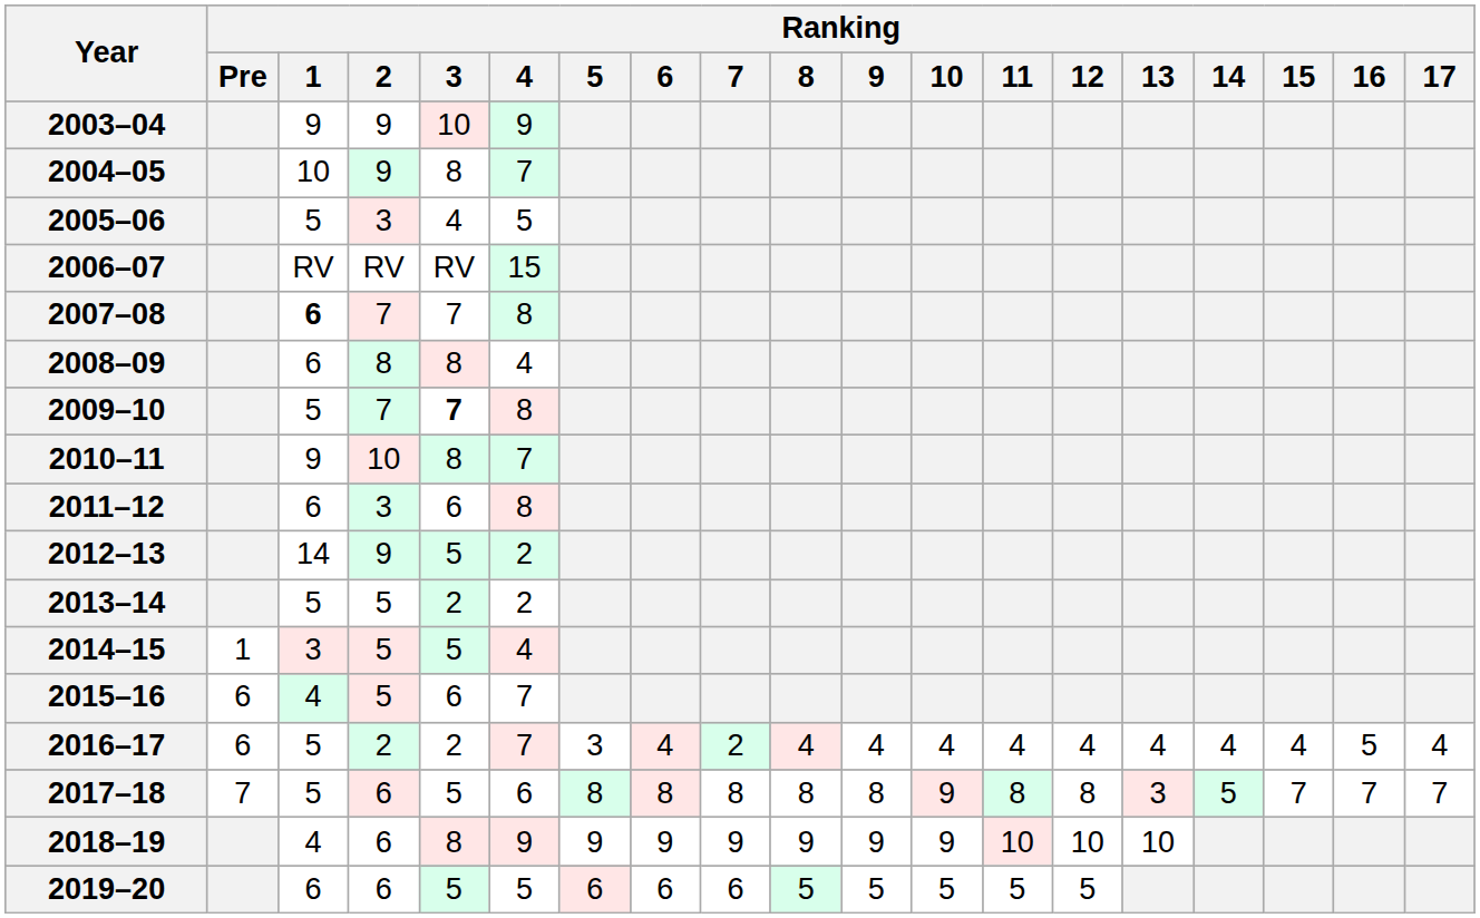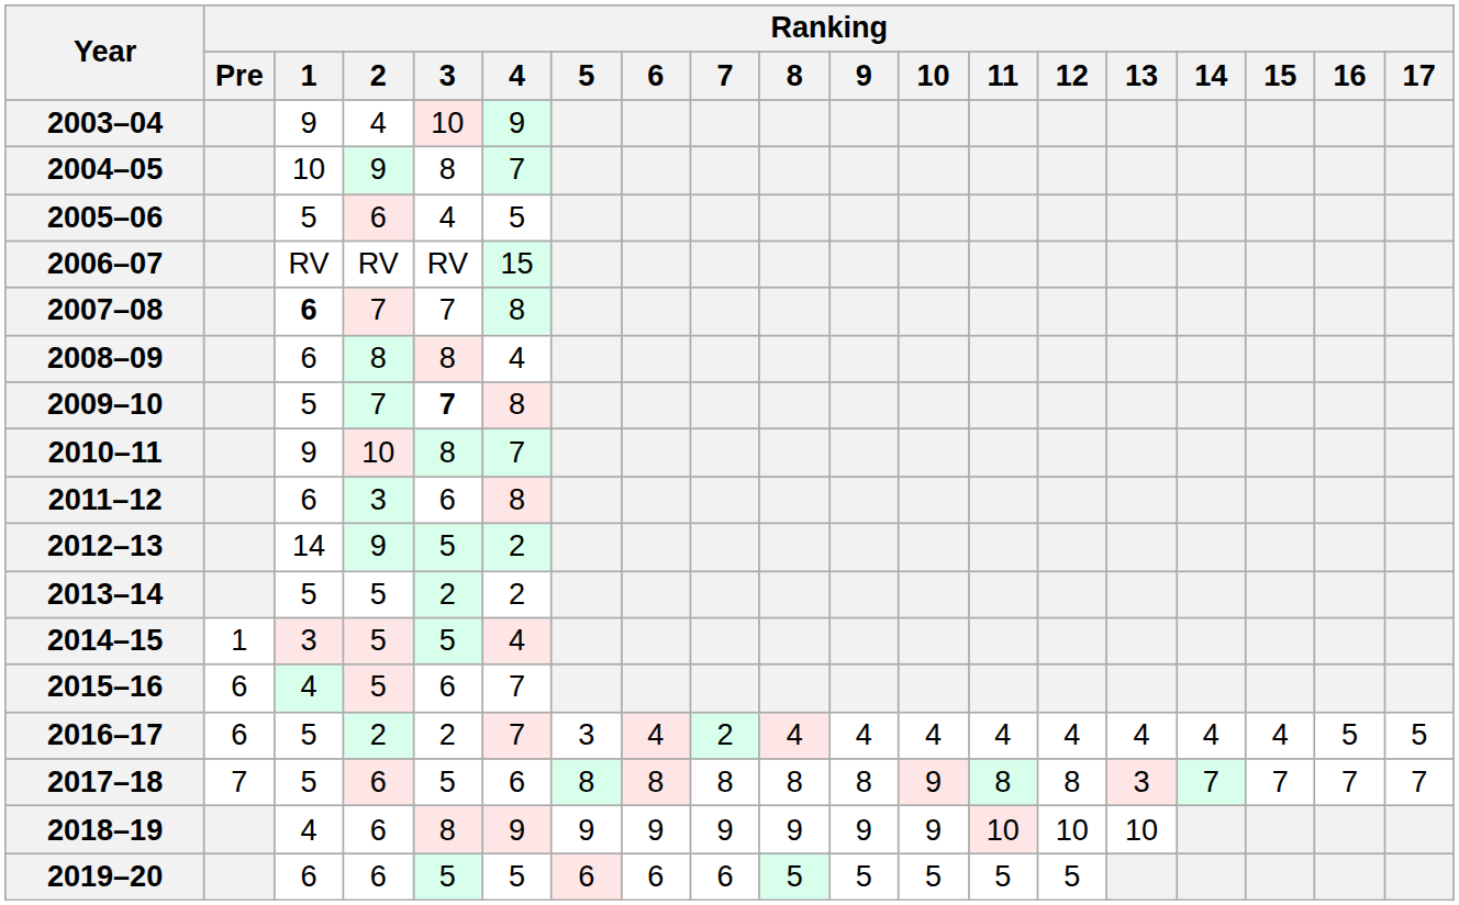2003–04 | Ranking / 2: 9 -> 4
2005–06 | Ranking / 2: 3 -> 6
2016–17 | Ranking / 17: 4 -> 5
2017–18 | Ranking / 14: 5 -> 7
